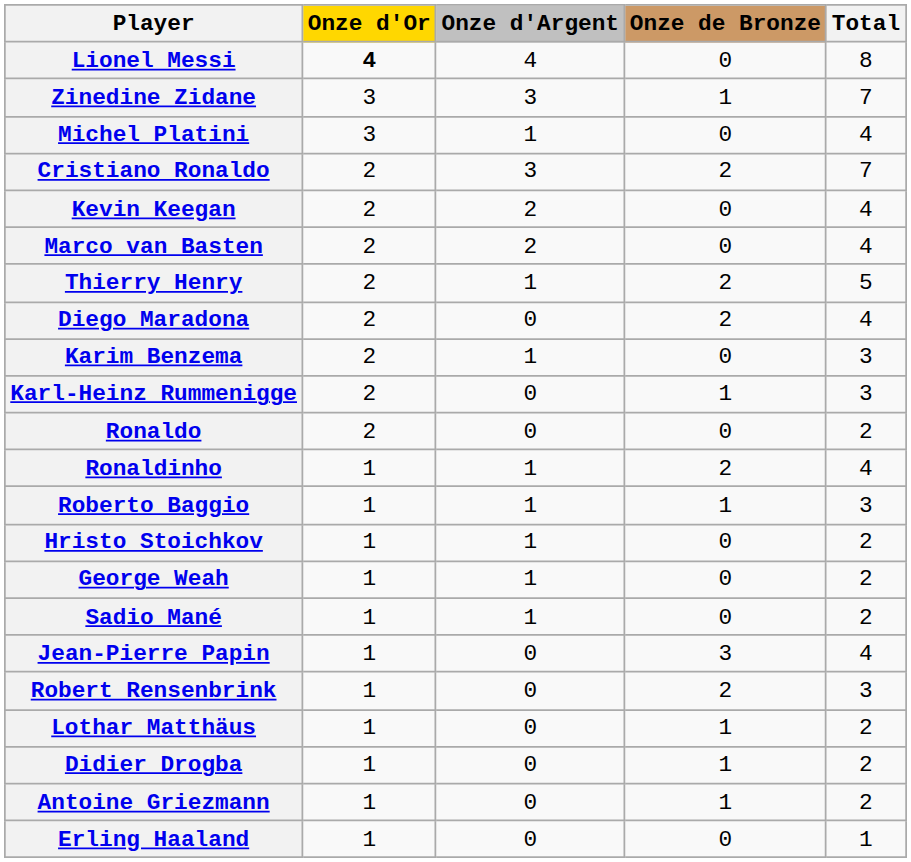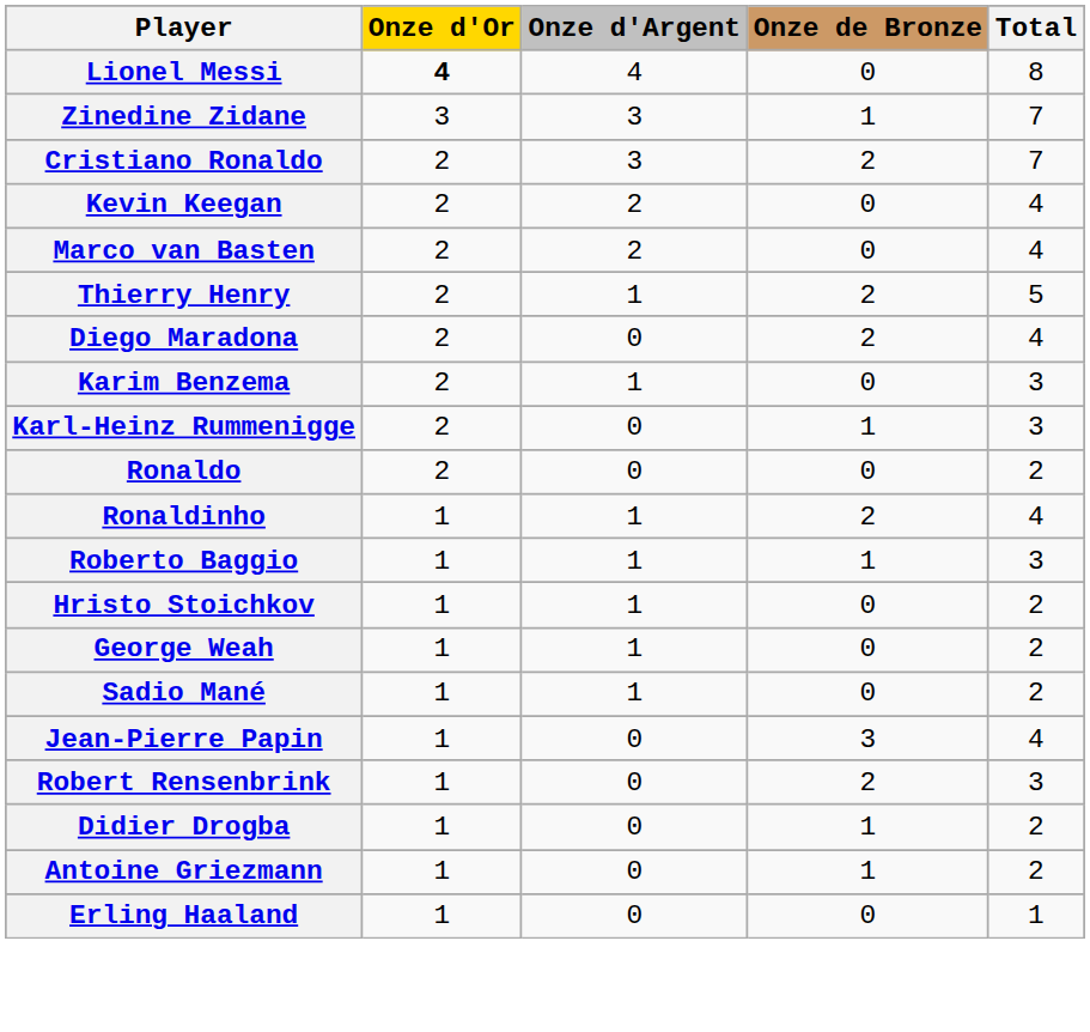- row: Michel Platini | 3 | 1 | 0 | 4
- row: Lothar Matthäus | 1 | 0 | 1 | 2
